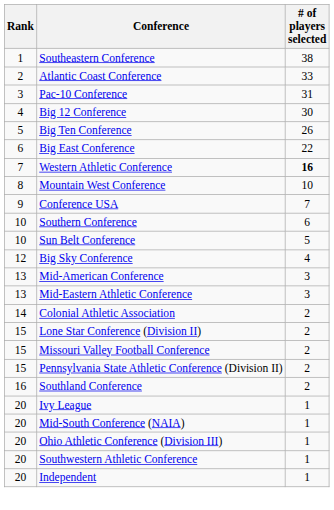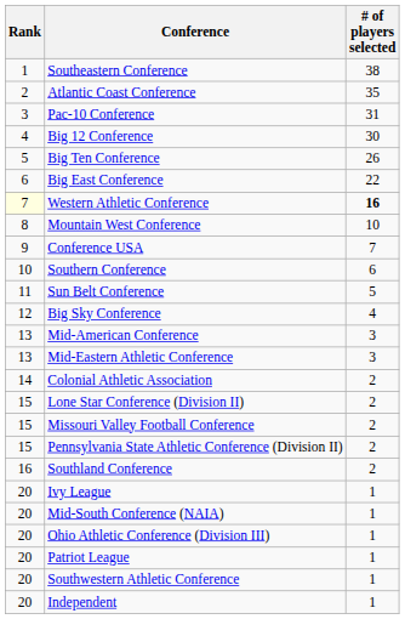Atlantic Coast Conference | # of players selected: 33 -> 35
Western Athletic Conference | Rank: no background -> lightyellow background
Sun Belt Conference | Rank: 10 -> 11
+ row: 20 | Patriot League | 1
